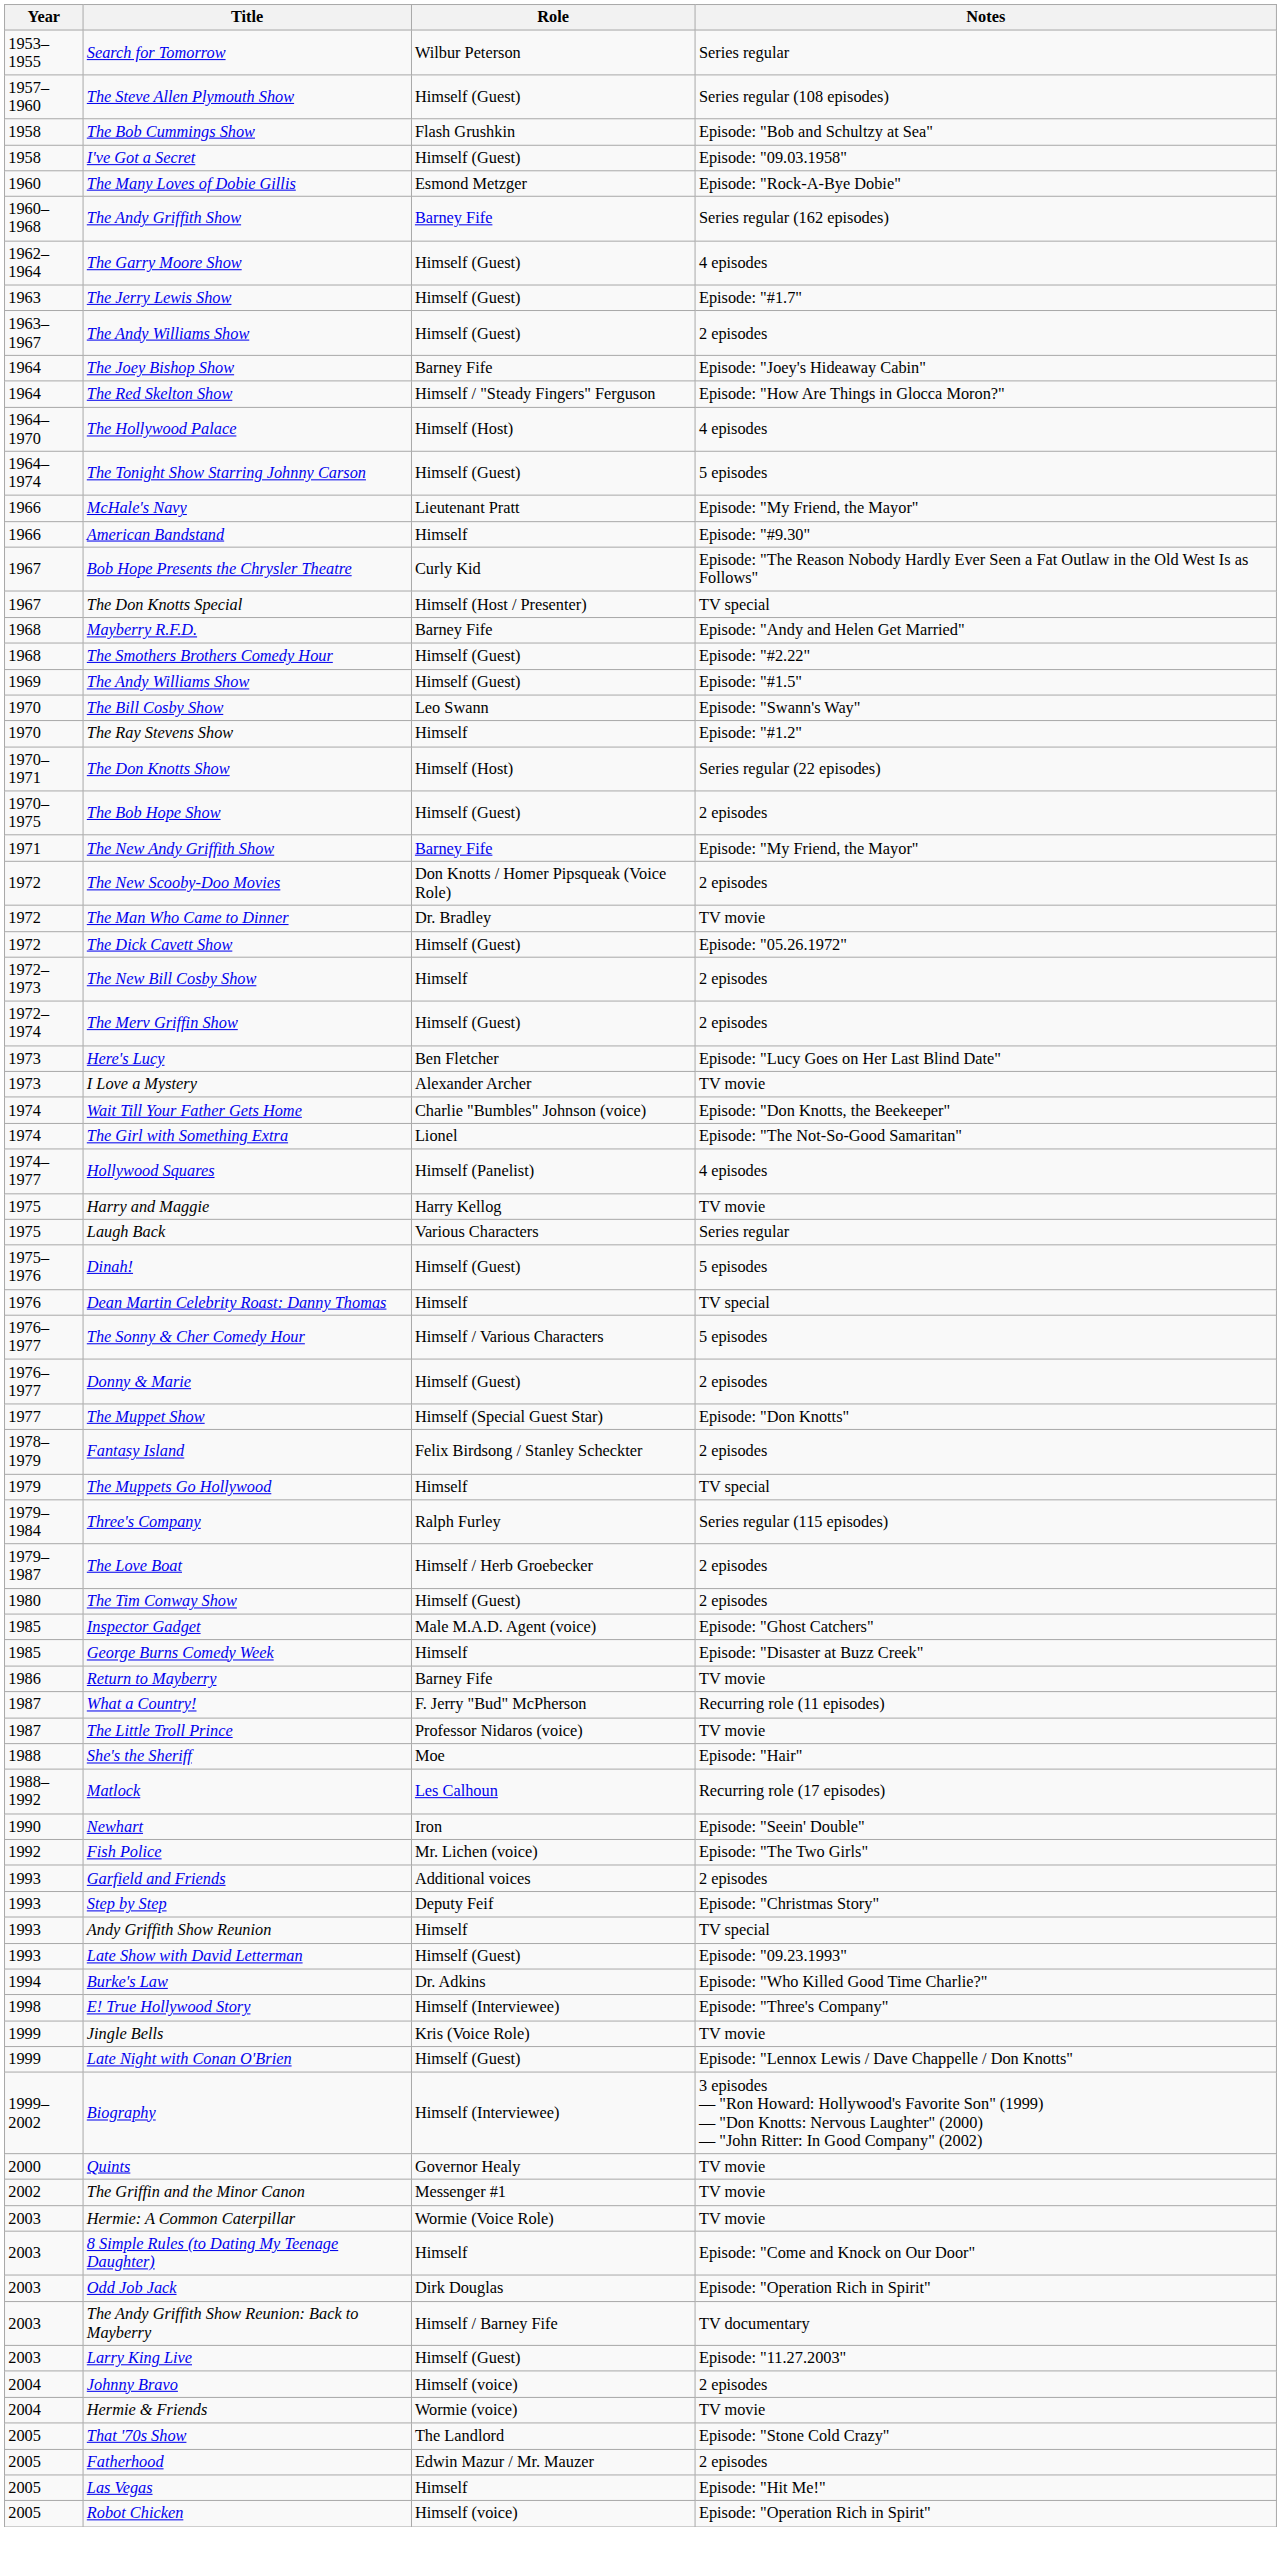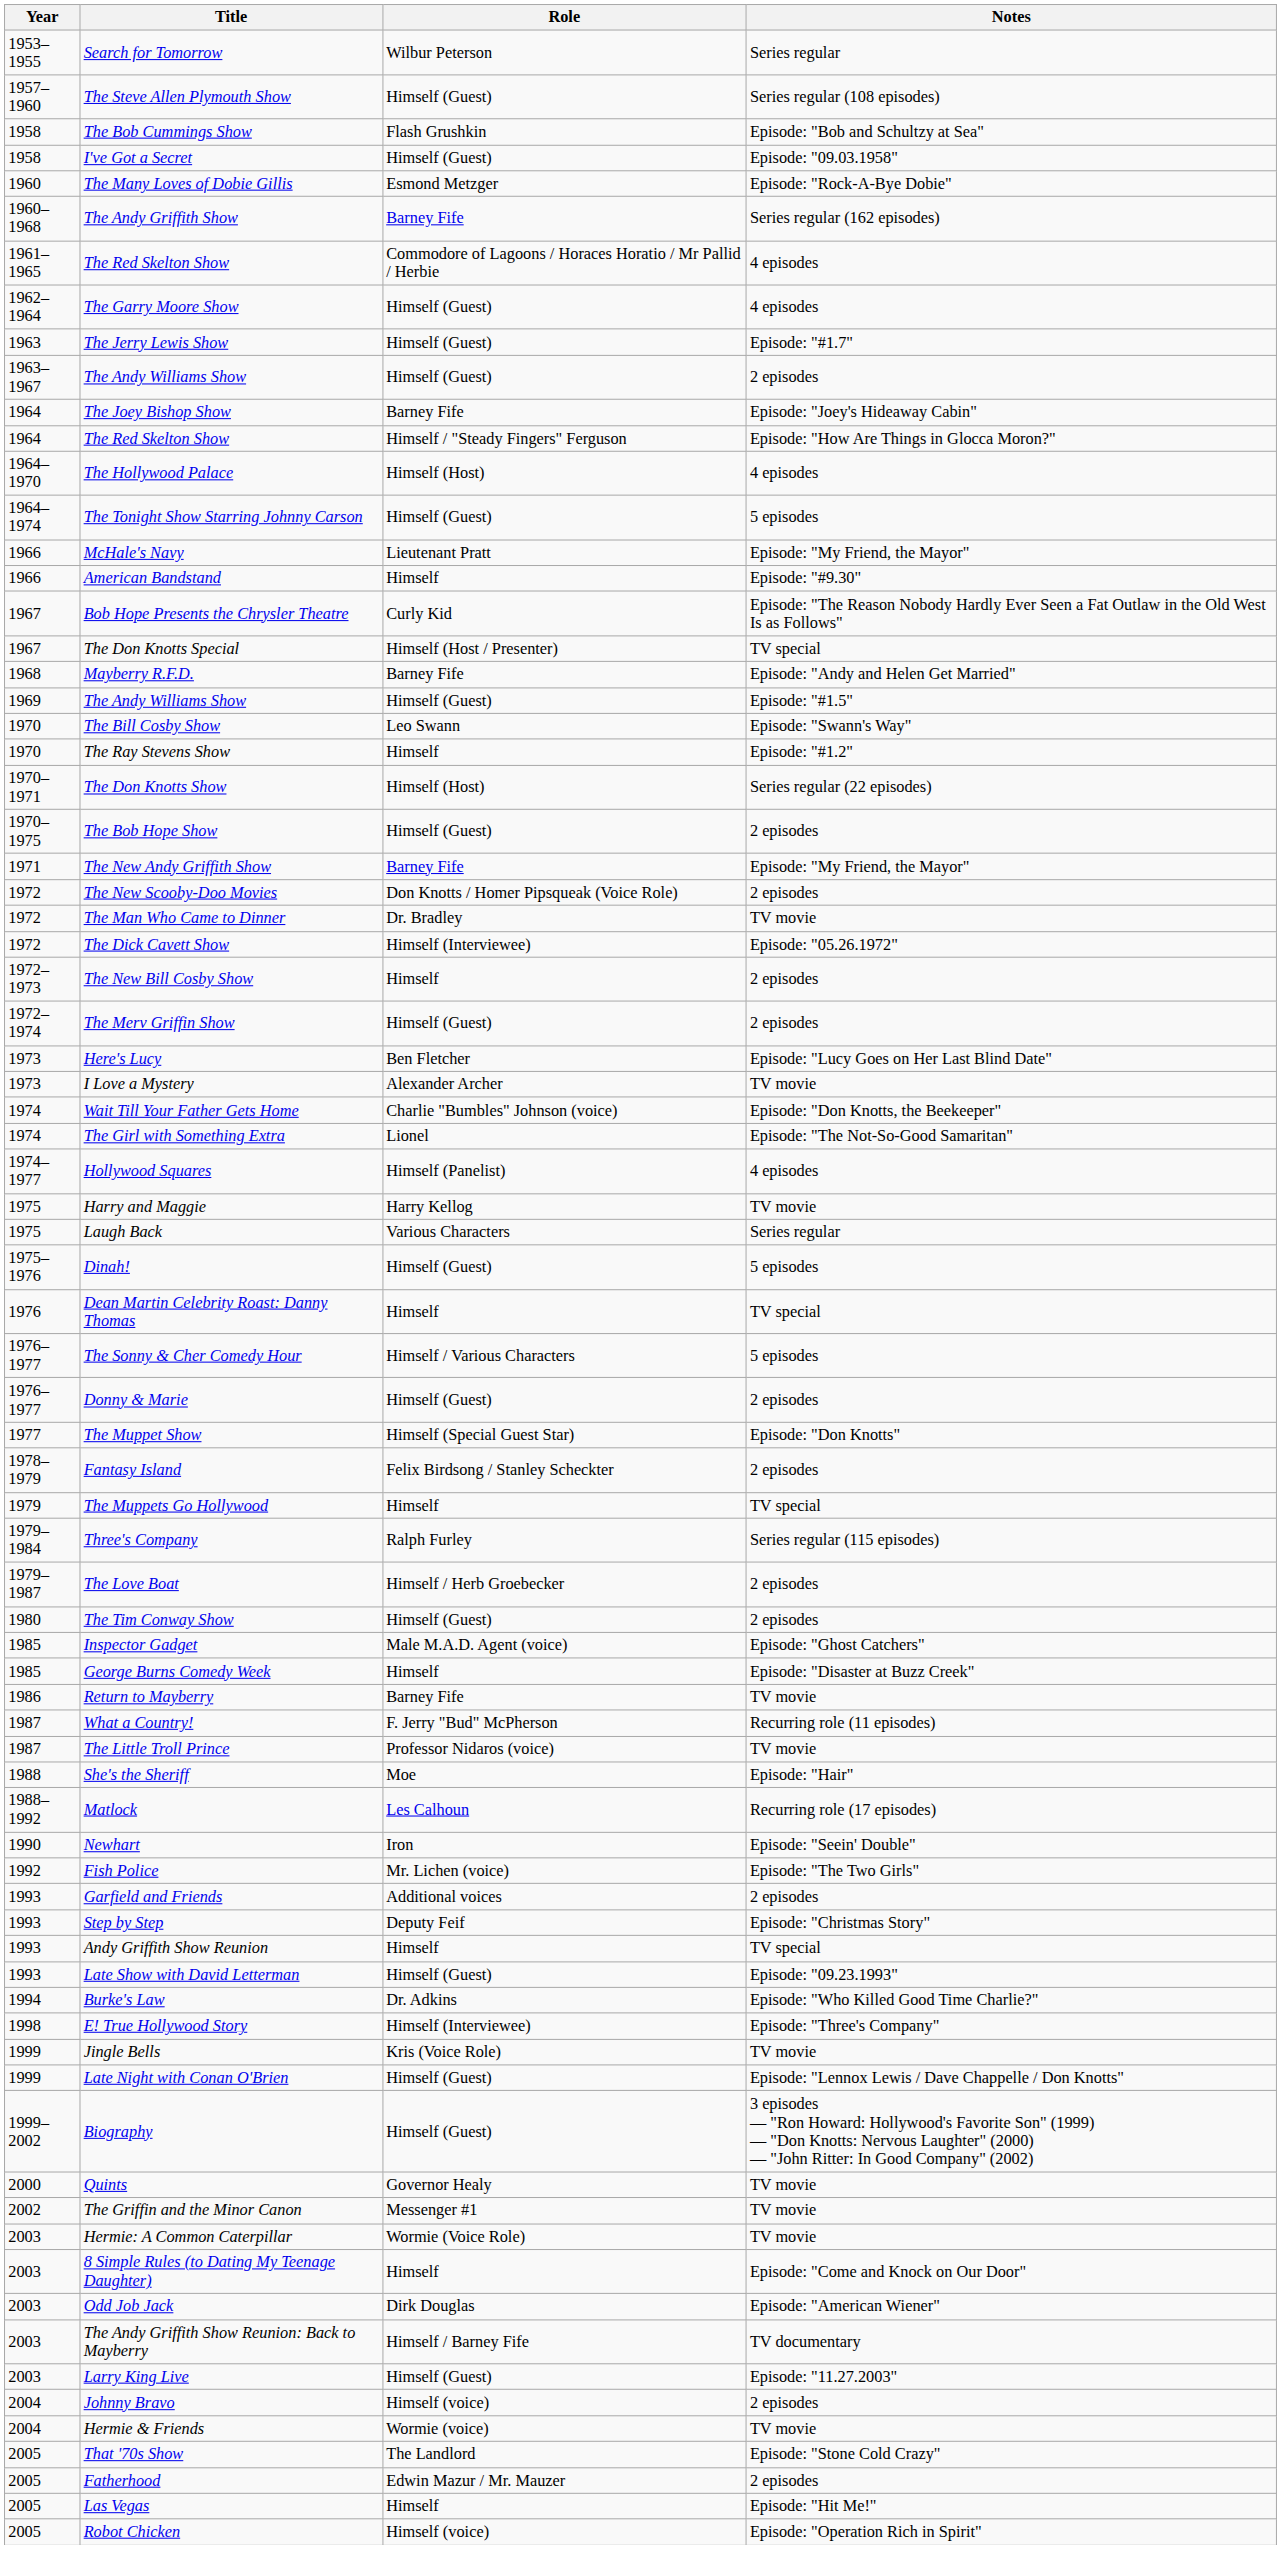+ row: 1961–1965 | The Red Skelton Show | Commodore of Lagoons / Horaces Horatio / Mr Pallid / Herbie | 4 episodes
- row: 1968 | The Smothers Brothers Comedy Hour | Himself (Guest) | Episode: "#2.22"
The Dick Cavett Show | Role: Himself (Guest) -> Himself (Interviewee)
Biography | Role: Himself (Interviewee) -> Himself (Guest)
Odd Job Jack | Notes: Episode: "Operation Rich in Spirit" -> Episode: "American Wiener"
